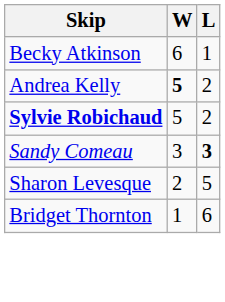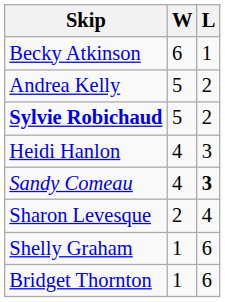Andrea Kelly | W: bold -> normal
+ row: Heidi Hanlon | 4 | 3
Sandy Comeau | W: 3 -> 4
Sharon Levesque | L: 5 -> 4
+ row: Shelly Graham | 1 | 6
